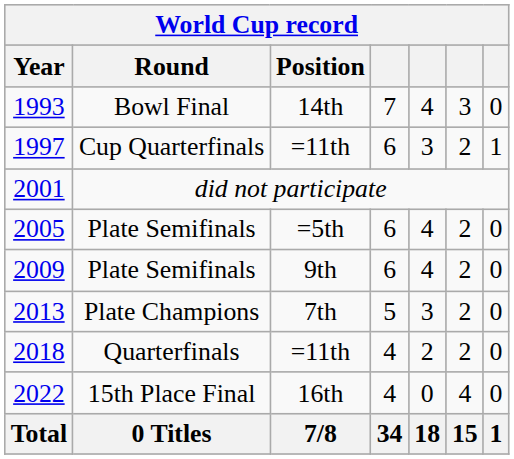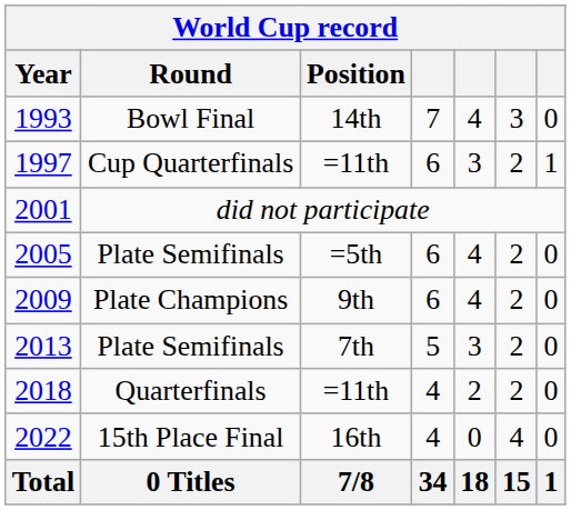2009 | Round: Plate Semifinals -> Plate Champions
2013 | Round: Plate Champions -> Plate Semifinals
